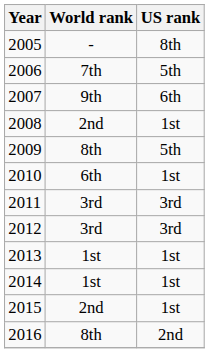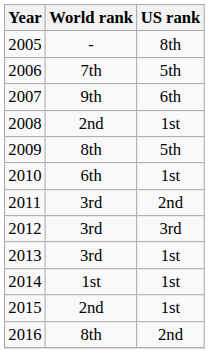2011 | US rank: 3rd -> 2nd
2013 | World rank: 1st -> 3rd
